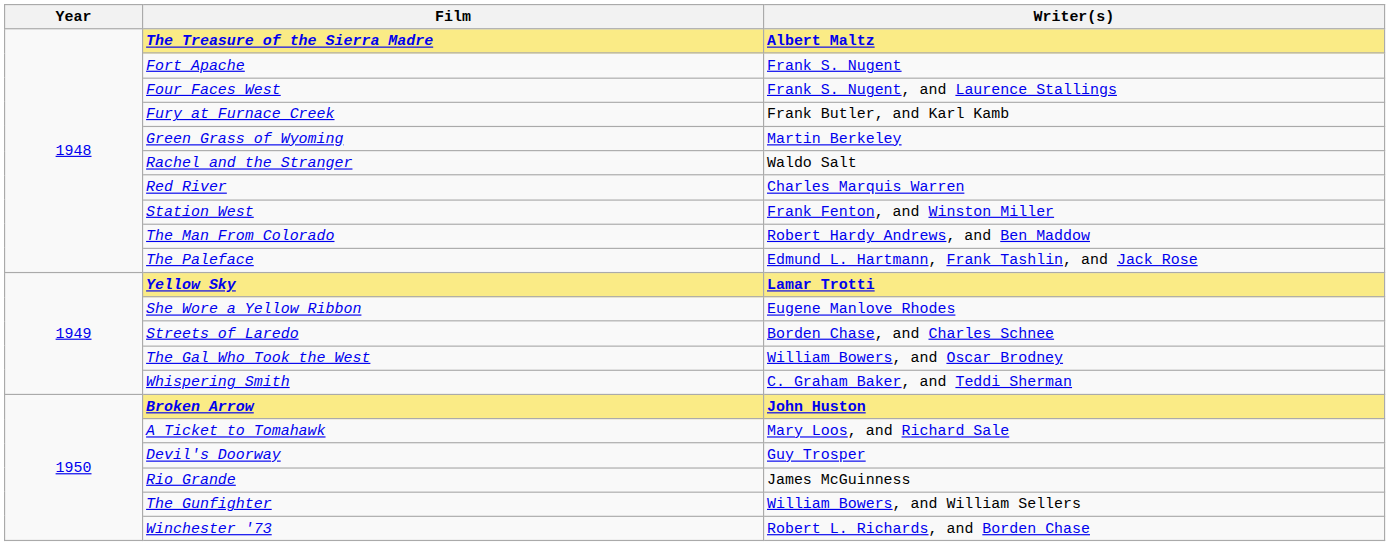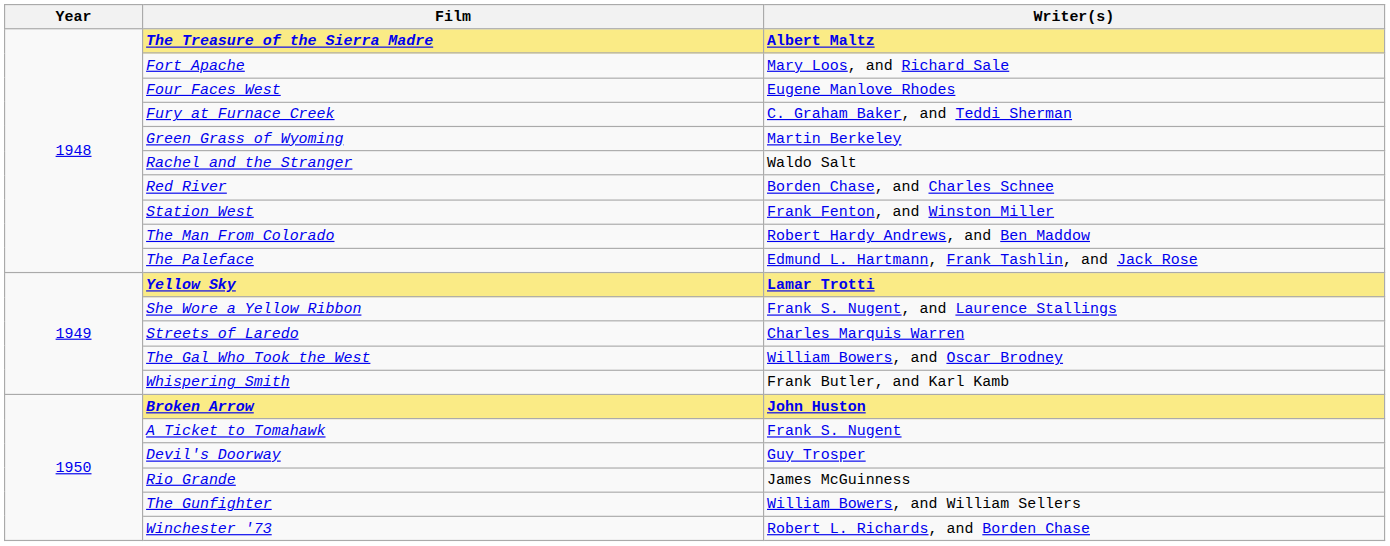Fort Apache | Writer(s): Frank S. Nugent -> Mary Loos, and Richard Sale
Four Faces West | Writer(s): Frank S. Nugent, and Laurence Stallings -> Eugene Manlove Rhodes
Fury at Furnace Creek | Writer(s): Frank Butler, and Karl Kamb -> C. Graham Baker, and Teddi Sherman
Red River | Writer(s): Charles Marquis Warren -> Borden Chase, and Charles Schnee
She Wore a Yellow Ribbon | Writer(s): Eugene Manlove Rhodes -> Frank S. Nugent, and Laurence Stallings
Streets of Laredo | Writer(s): Borden Chase, and Charles Schnee -> Charles Marquis Warren
Whispering Smith | Writer(s): C. Graham Baker, and Teddi Sherman -> Frank Butler, and Karl Kamb
A Ticket to Tomahawk | Writer(s): Mary Loos, and Richard Sale -> Frank S. Nugent
